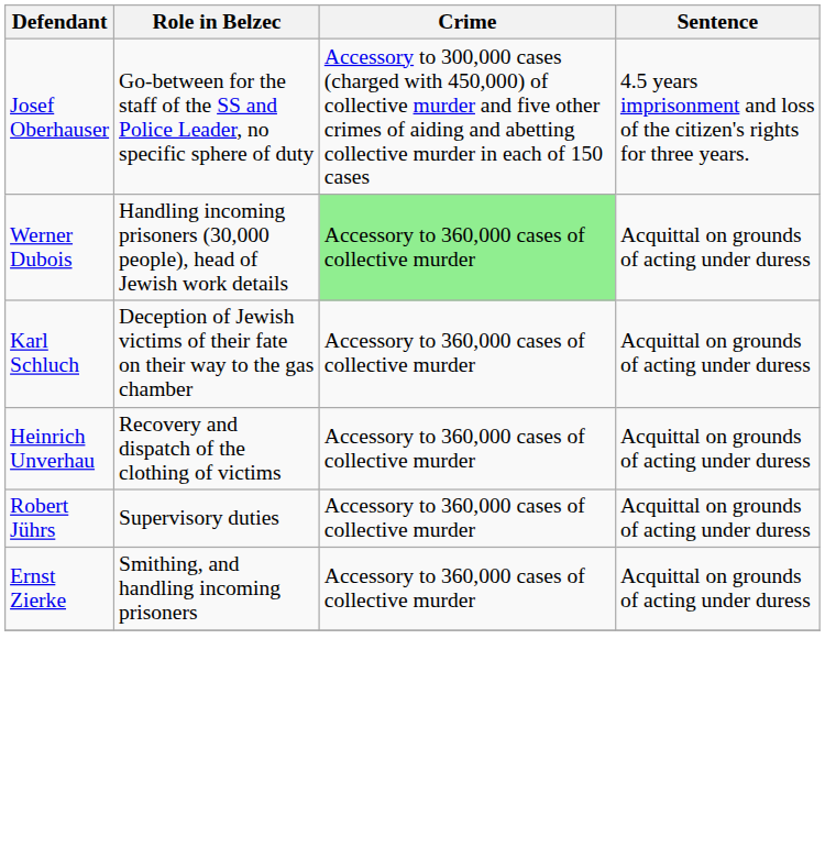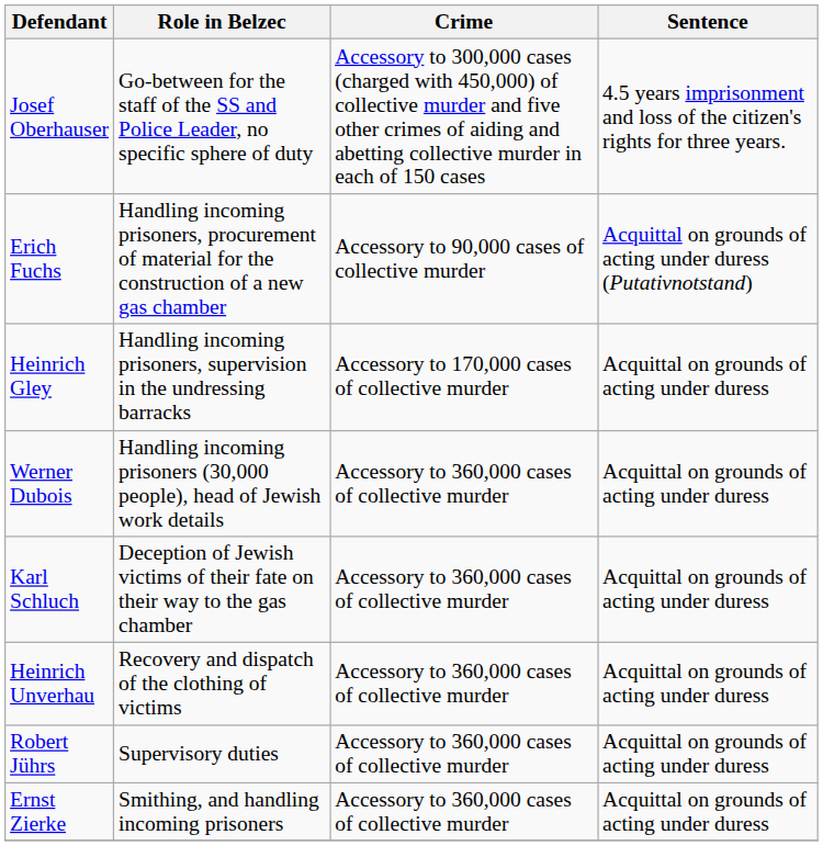+ row: Erich Fuchs | Handling incoming prisoners, procurement of material for the construction of a new gas chamber | Accessory to 90,000 cases of collective murder | Acquittal on grounds of acting under duress (Putativnotstand)
+ row: Heinrich Gley | Handling incoming prisoners, supervision in the undressing barracks | Accessory to 170,000 cases of collective murder | Acquittal on grounds of acting under duress
Werner Dubois | Crime: lightgreen background -> no background
